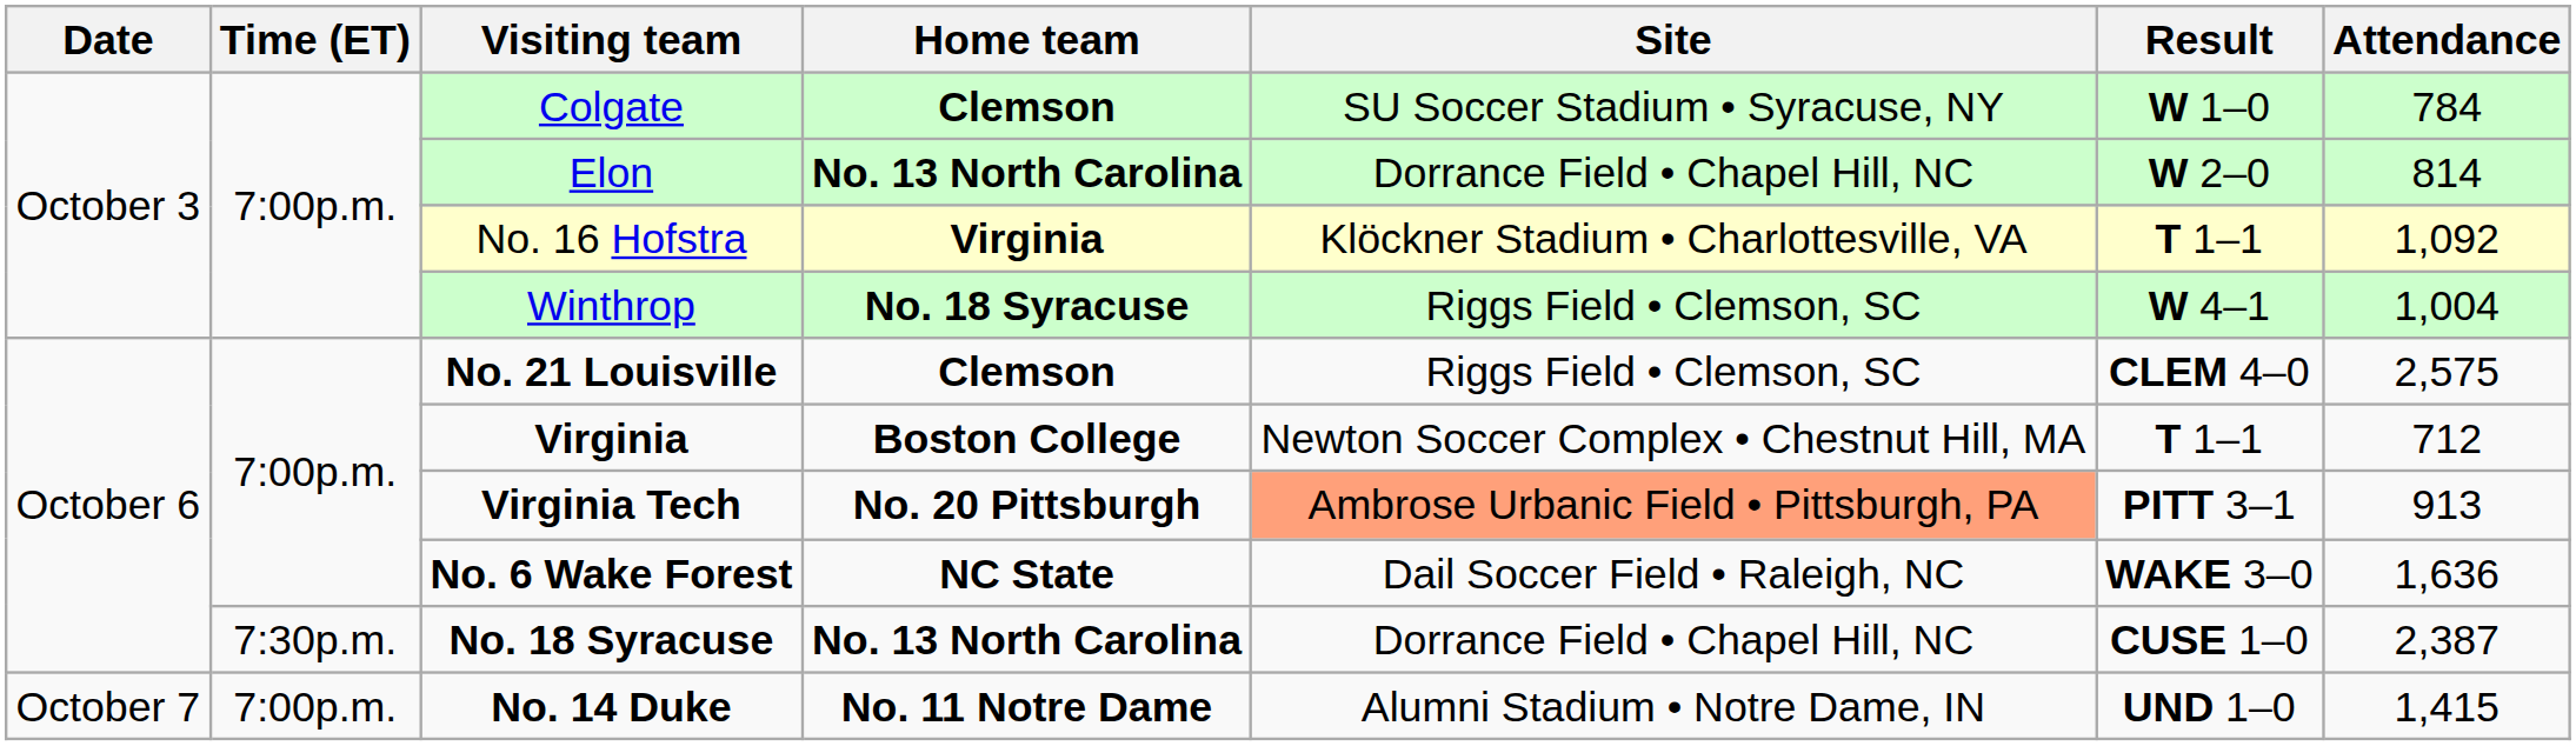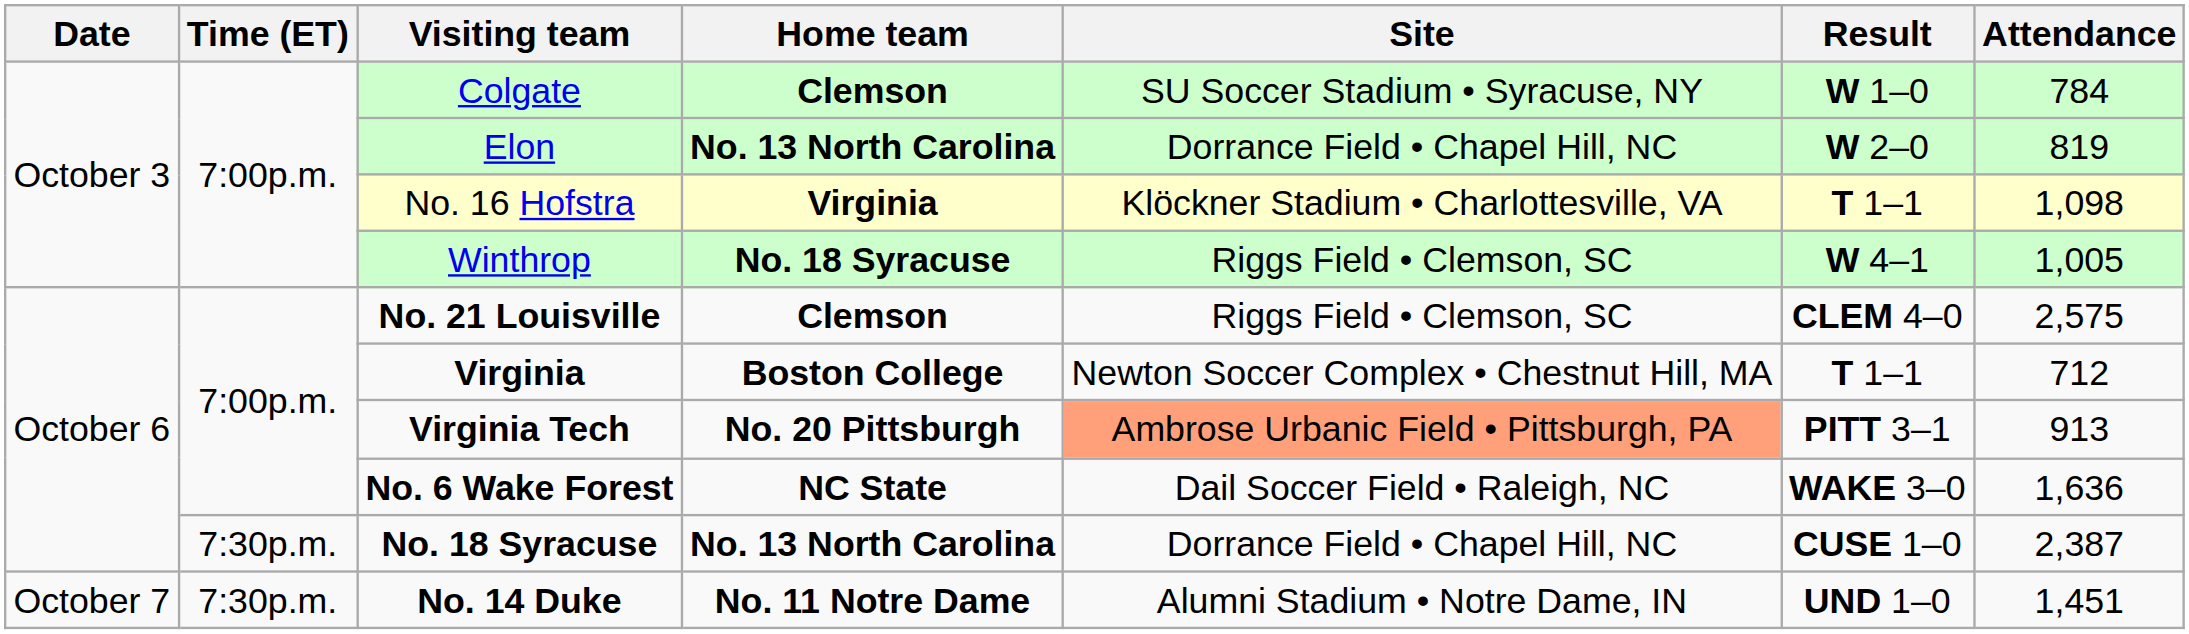Elon | Attendance: 814 -> 819
No. 16 Hofstra | Attendance: 1,092 -> 1,098
Winthrop | Attendance: 1,004 -> 1,005
No. 14 Duke | Time (ET): 7:00p.m. -> 7:30p.m.
No. 14 Duke | Attendance: 1,415 -> 1,451
